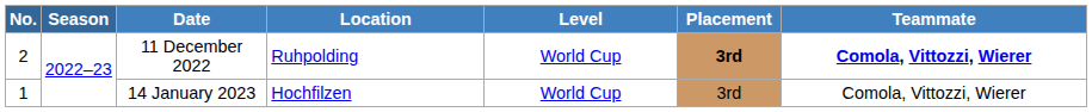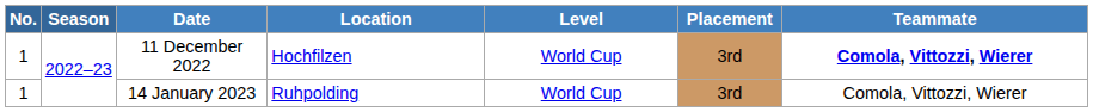11 December 2022 | No.: 2 -> 1
11 December 2022 | Location: Ruhpolding -> Hochfilzen
11 December 2022 | Placement: bold -> normal
14 January 2023 | Location: Hochfilzen -> Ruhpolding
